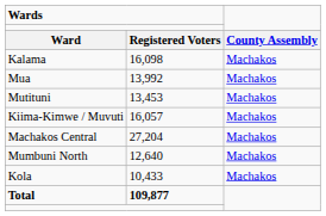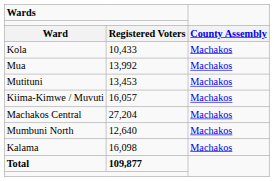rows swapped: Kalama <-> Kola
